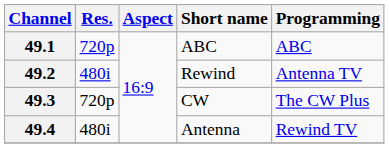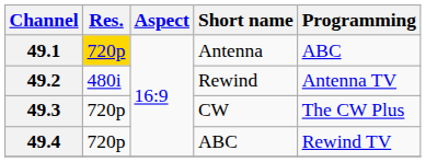49.1 | Res.: no background -> gold background
49.1 | Short name: ABC -> Antenna
49.4 | Res.: 480i -> 720p
49.4 | Short name: Antenna -> ABC
